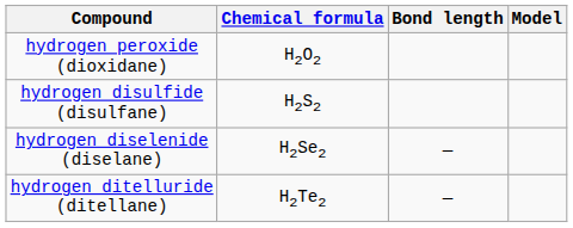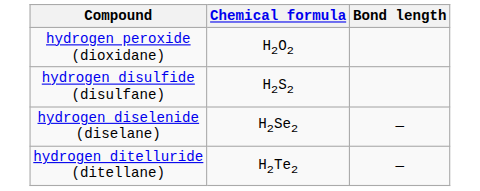- column: Model
